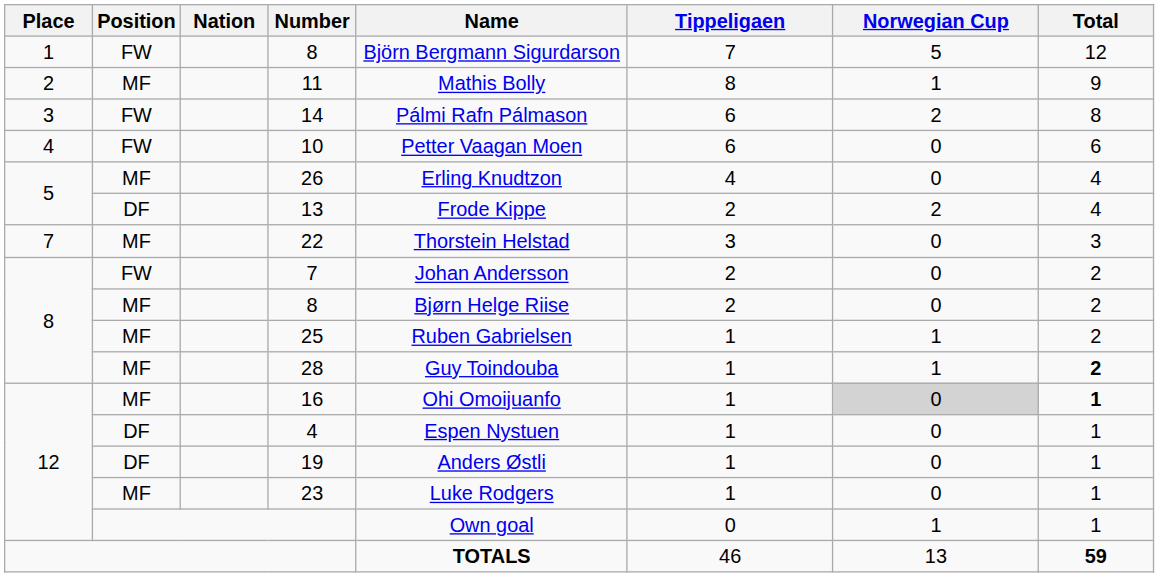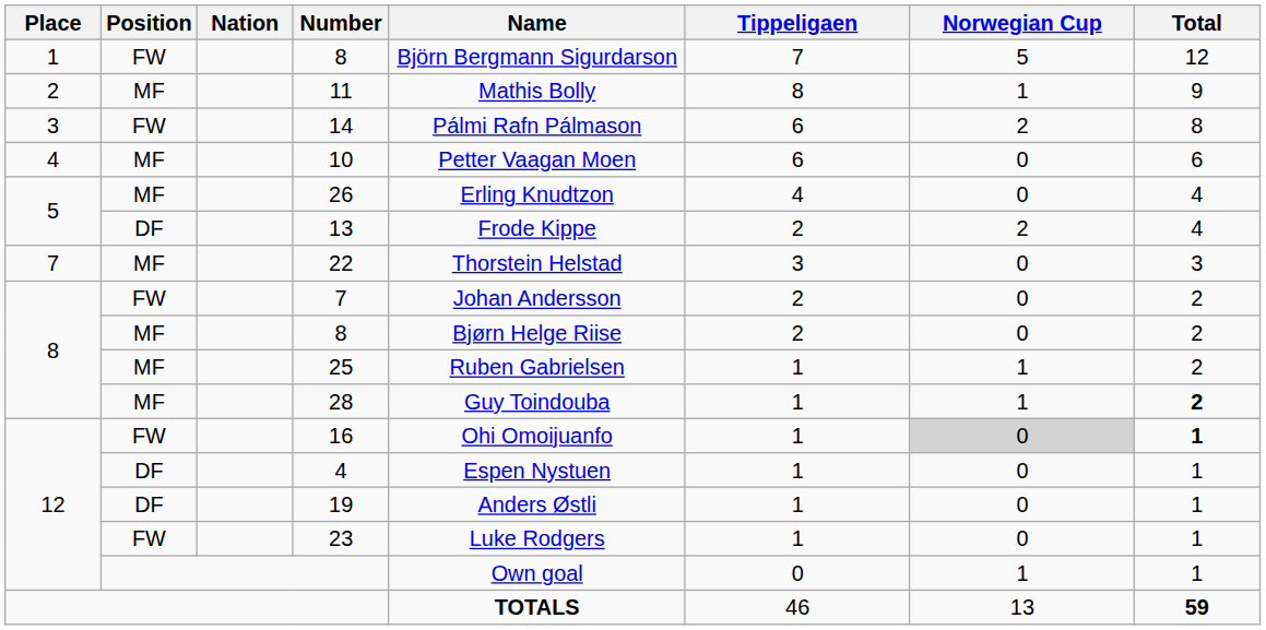10 | Position: FW -> MF
16 | Position: MF -> FW
23 | Position: MF -> FW
